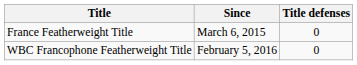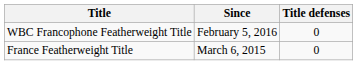rows swapped: France Featherweight Title <-> WBC Francophone Featherweight Title
